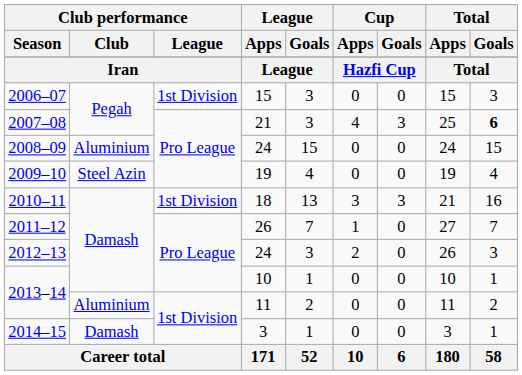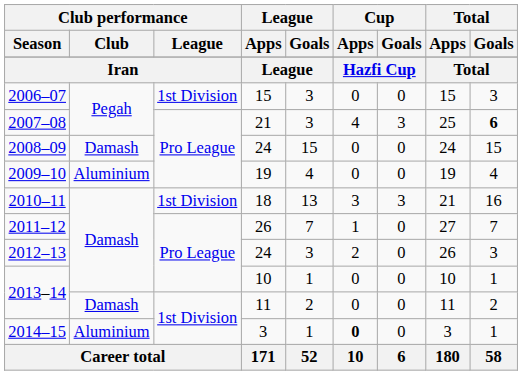2008–09 | Club performance / Club: Aluminium -> Damash
2009–10 | Club performance / Club: Steel Azin -> Aluminium
2013–14 / 11 | Club performance / Club: Aluminium -> Damash
2014–15 | Club performance / Club: Damash -> Aluminium
2014–15 | Cup / Apps: normal -> bold
